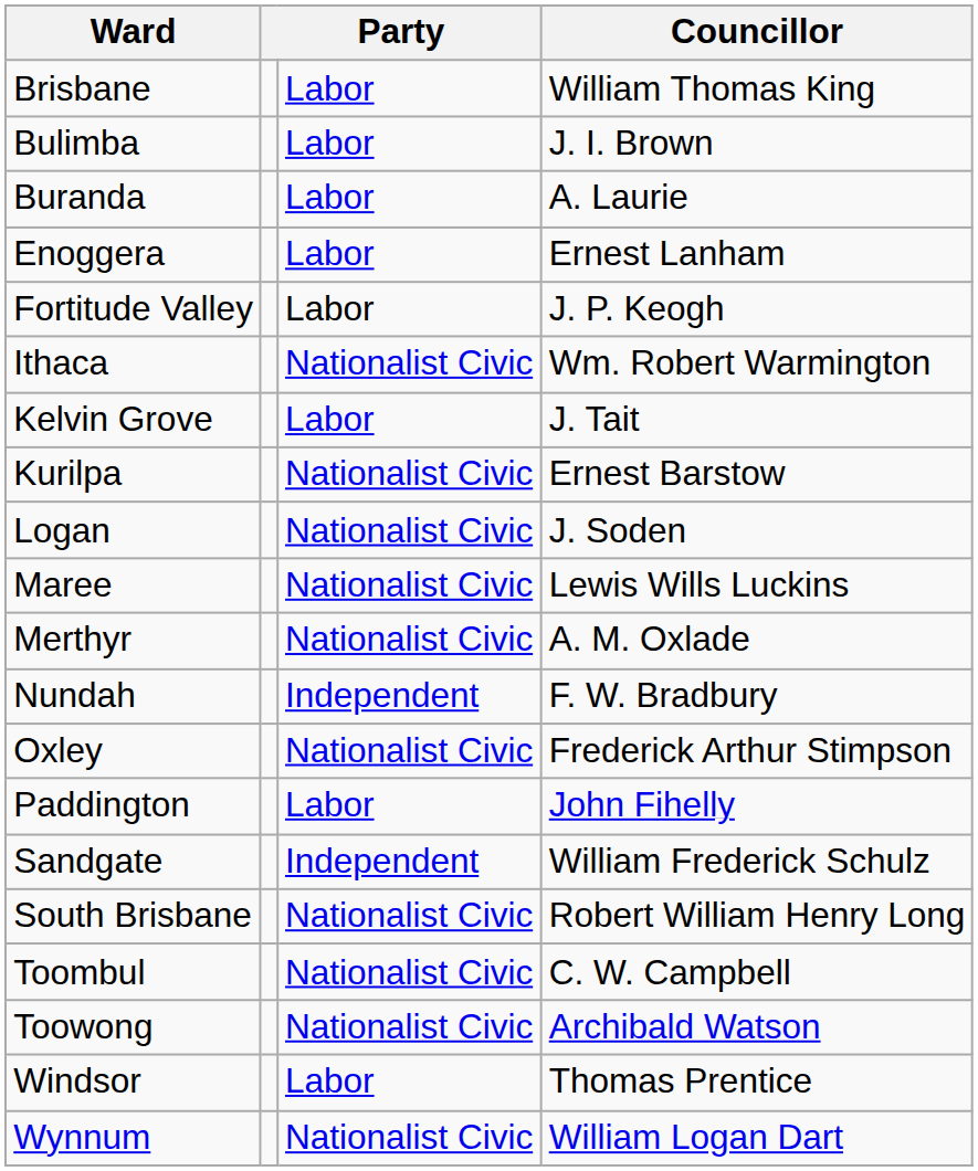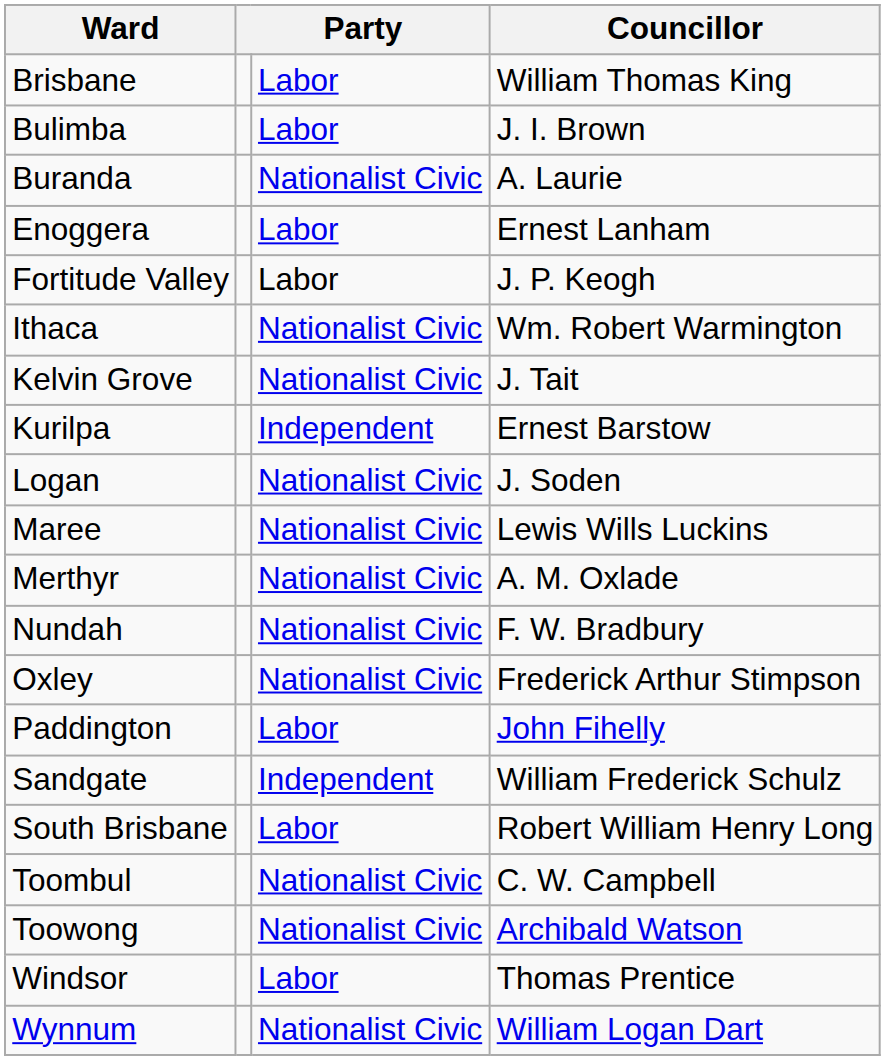Buranda | column 3: Labor -> Nationalist Civic
Kelvin Grove | column 3: Labor -> Nationalist Civic
Kurilpa | column 3: Nationalist Civic -> Independent
Nundah | column 3: Independent -> Nationalist Civic
South Brisbane | column 3: Nationalist Civic -> Labor
